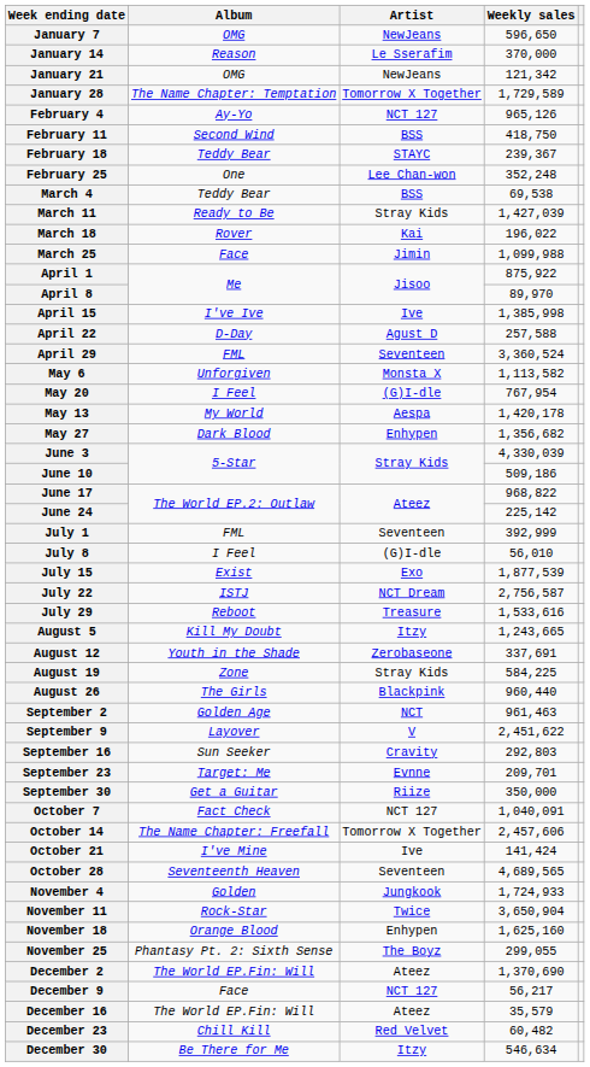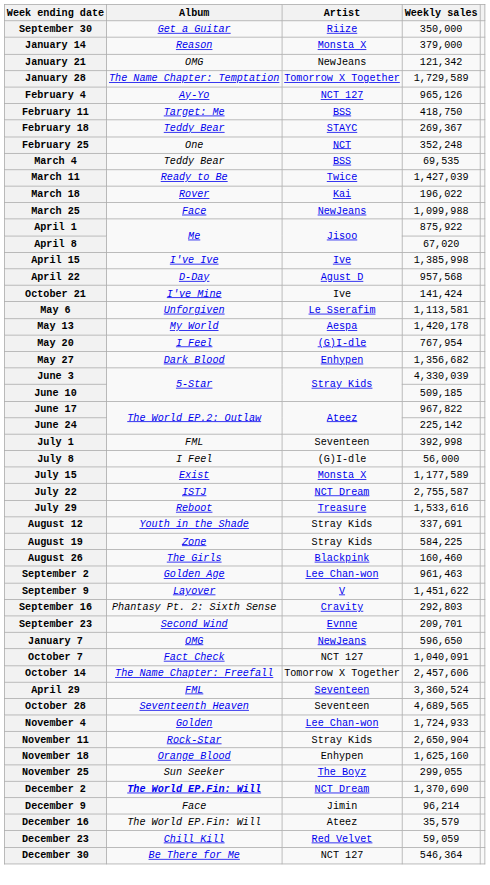rows swapped: January 7 <-> September 30
January 14 | Artist: Le Sserafim -> Monsta X
January 14 | Weekly sales: 370,000 -> 379,000
February 11 | Album: Second Wind -> Target: Me
February 18 | Weekly sales: 239,367 -> 269,367
February 25 | Artist: Lee Chan-won -> NCT
March 4 | Weekly sales: 69,538 -> 69,535
March 11 | Artist: Stray Kids -> Twice
March 25 | Artist: Jimin -> NewJeans
April 8 | Weekly sales: 89,970 -> 67,020
April 22 | Weekly sales: 257,588 -> 957,568
rows swapped: April 29 <-> October 21
May 6 | Artist: Monsta X -> Le Sserafim
May 6 | Weekly sales: 1,113,582 -> 1,113,581
rows swapped: May 13 <-> May 20
June 10 | Weekly sales: 509,186 -> 509,185
June 17 | Weekly sales: 968,822 -> 967,822
July 1 | Weekly sales: 392,999 -> 392,998
July 8 | Weekly sales: 56,010 -> 56,000
July 15 | Artist: Exo -> Monsta X
July 15 | Weekly sales: 1,877,539 -> 1,177,589
July 22 | Weekly sales: 2,756,587 -> 2,755,587
- row: August 5 | Kill My Doubt | Itzy | 1,243,665
August 12 | Artist: Zerobaseone -> Stray Kids
August 26 | Weekly sales: 960,440 -> 160,460
September 2 | Artist: NCT -> Lee Chan-won
September 9 | Weekly sales: 2,451,622 -> 1,451,622
September 16 | Album: Sun Seeker -> Phantasy Pt. 2: Sixth Sense
September 23 | Album: Target: Me -> Second Wind
November 4 | Artist: Jungkook -> Lee Chan-won
November 11 | Artist: Twice -> Stray Kids
November 11 | Weekly sales: 3,650,904 -> 2,650,904
November 25 | Album: Phantasy Pt. 2: Sixth Sense -> Sun Seeker
December 2 | Album: normal -> bold
December 2 | Artist: Ateez -> NCT Dream
December 9 | Artist: NCT 127 -> Jimin
December 9 | Weekly sales: 56,217 -> 96,214
December 23 | Weekly sales: 60,482 -> 59,059
December 30 | Artist: Itzy -> NCT 127
December 30 | Weekly sales: 546,634 -> 546,364
